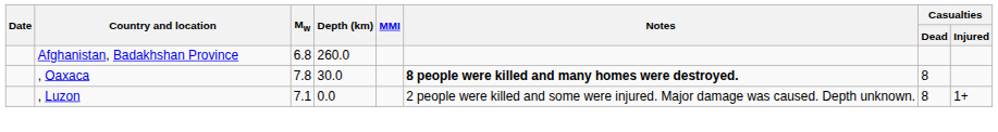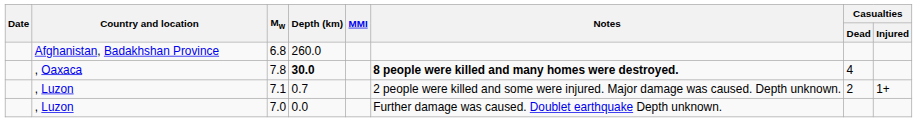7.8 | Depth (km): normal -> bold
7.8 | Casualties / Dead: 8 -> 4
7.1 | Depth (km): 0.0 -> 0.7
7.1 | Casualties / Dead: 8 -> 2
+ row: , Luzon | 7.0 | 0.0 | Further damage was caused. Doublet earthquake Depth unknown.
